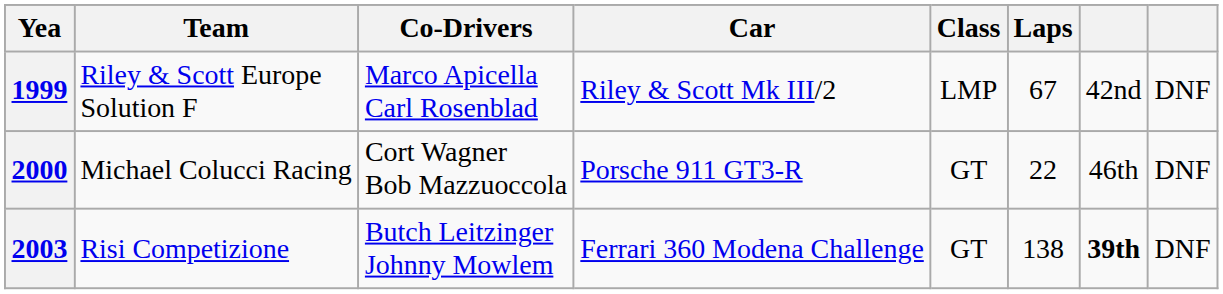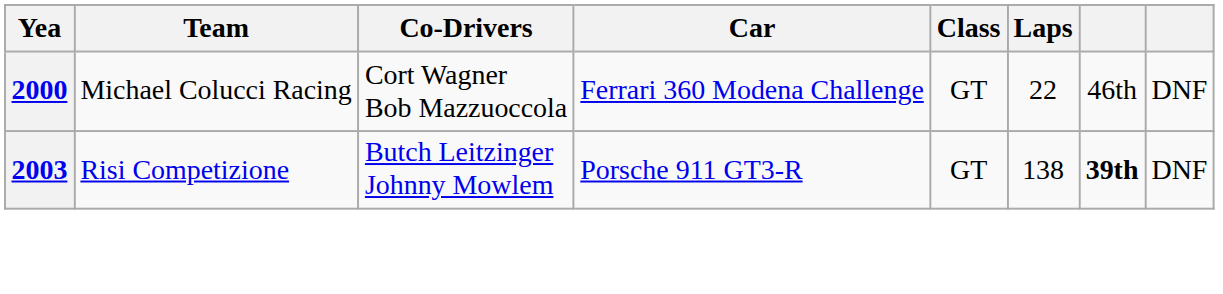- row: 1999 | Riley & Scott Europe Solution F | Marco Apicella Carl Rosenblad | Riley & Scott Mk III/2 | LMP | 67 | 42nd | DNF
2000 | Car: Porsche 911 GT3-R -> Ferrari 360 Modena Challenge
2003 | Car: Ferrari 360 Modena Challenge -> Porsche 911 GT3-R
